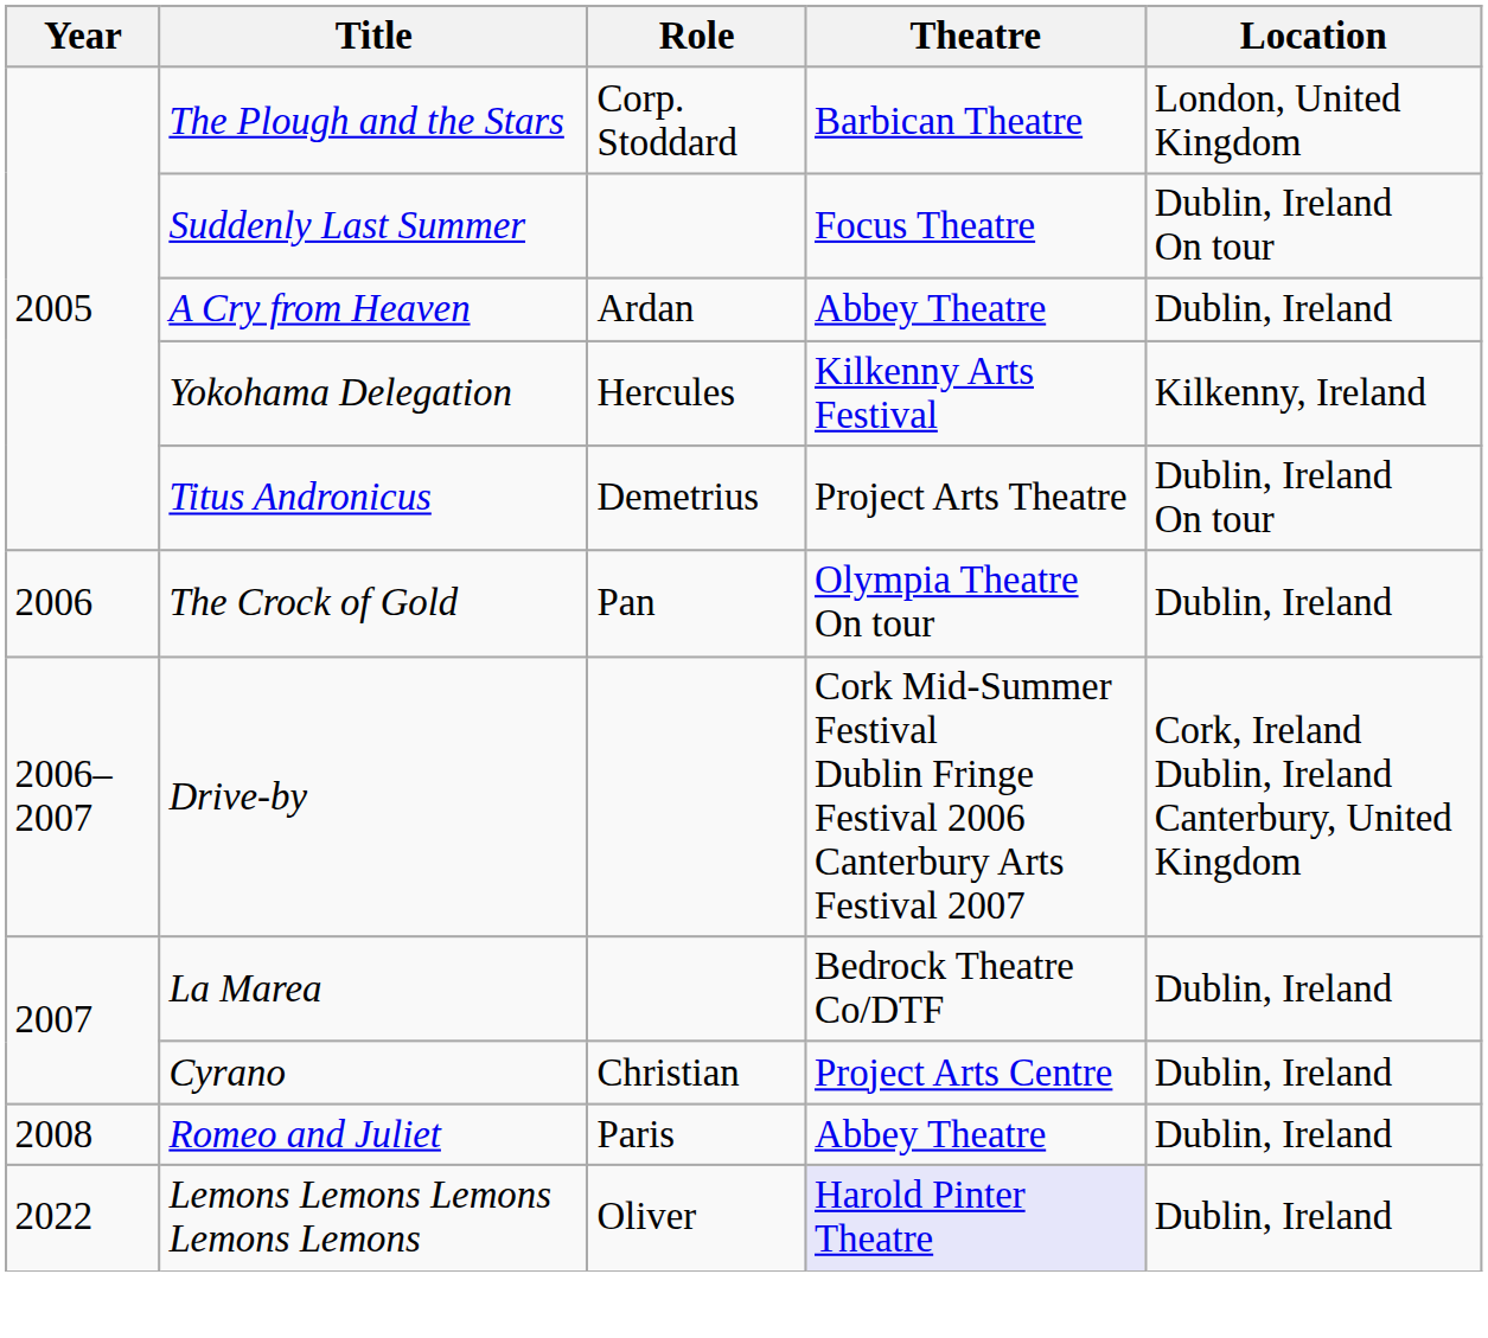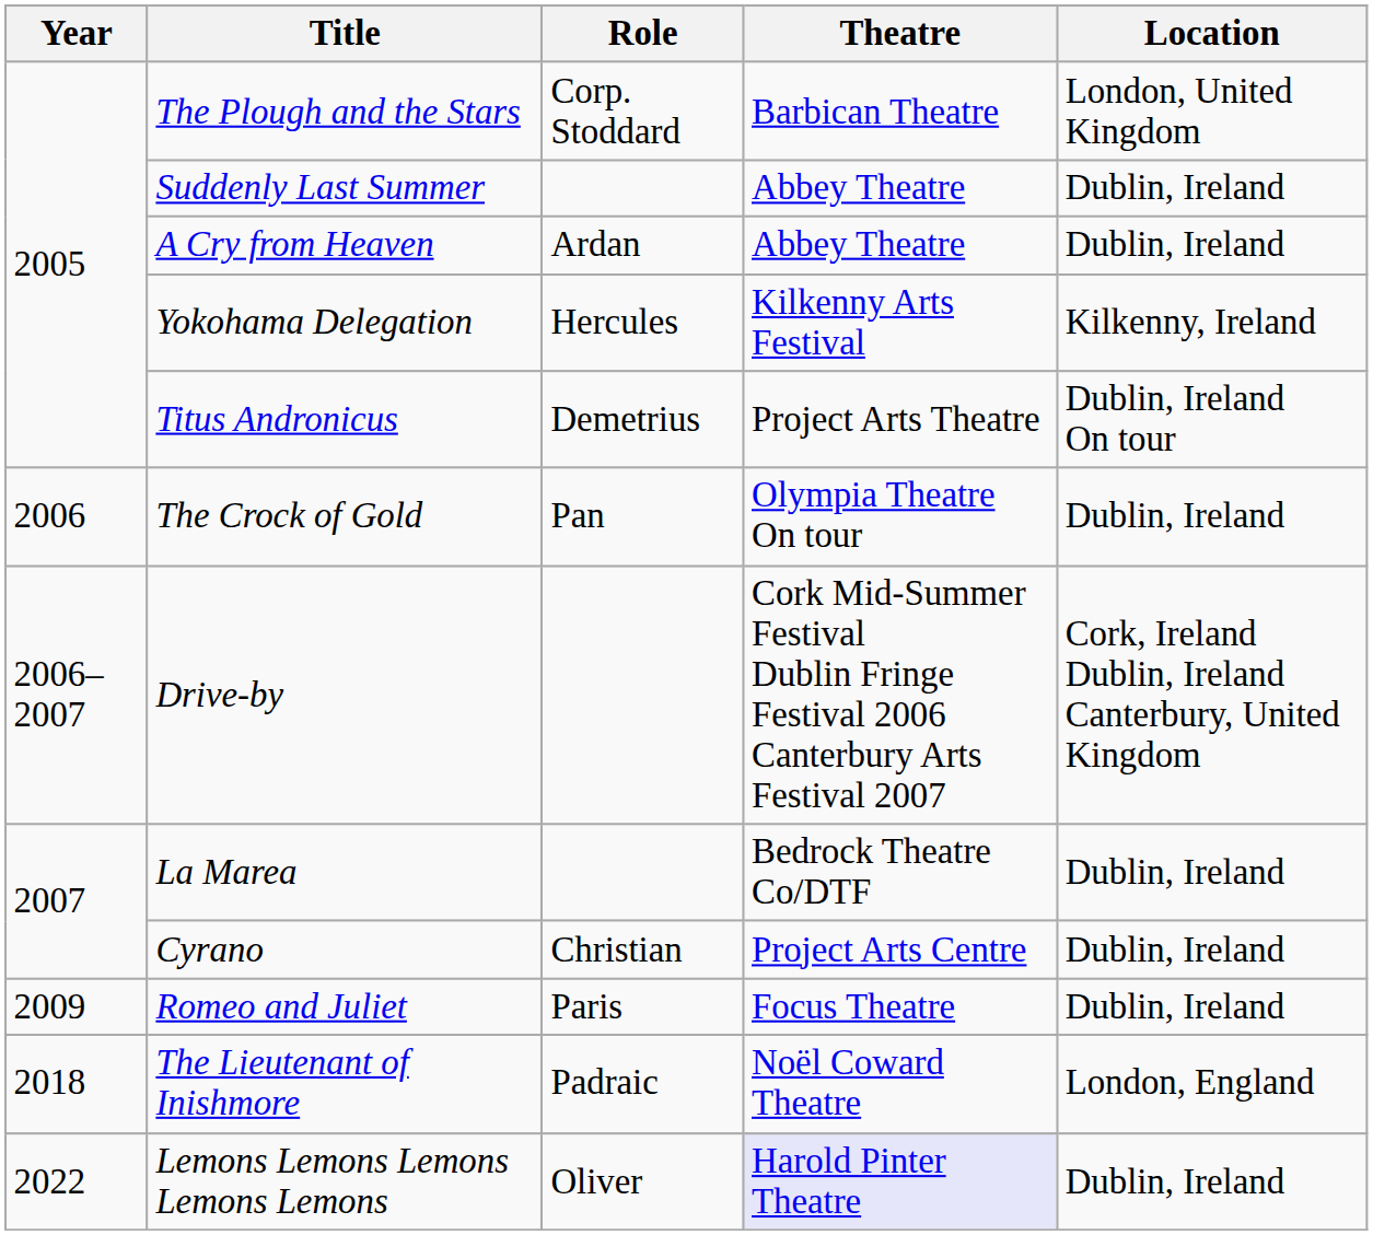Suddenly Last Summer | Theatre: Focus Theatre -> Abbey Theatre
Suddenly Last Summer | Location: Dublin, Ireland On tour -> Dublin, Ireland
Romeo and Juliet | Year: 2008 -> 2009
Romeo and Juliet | Theatre: Abbey Theatre -> Focus Theatre
+ row: 2018 | The Lieutenant of Inishmore | Padraic | Noël Coward Theatre | London, England
